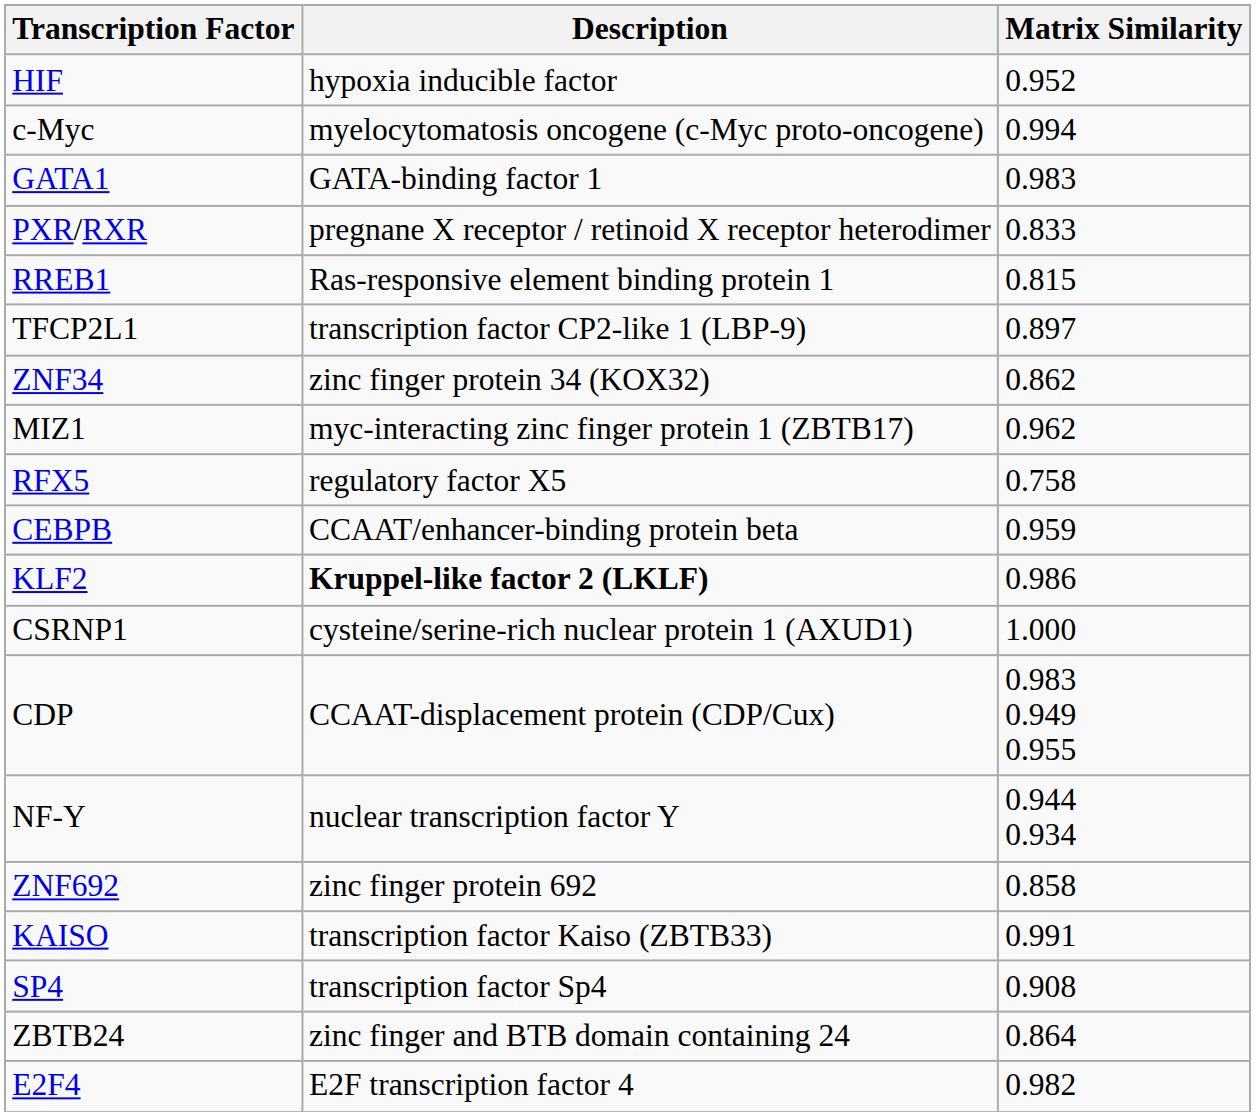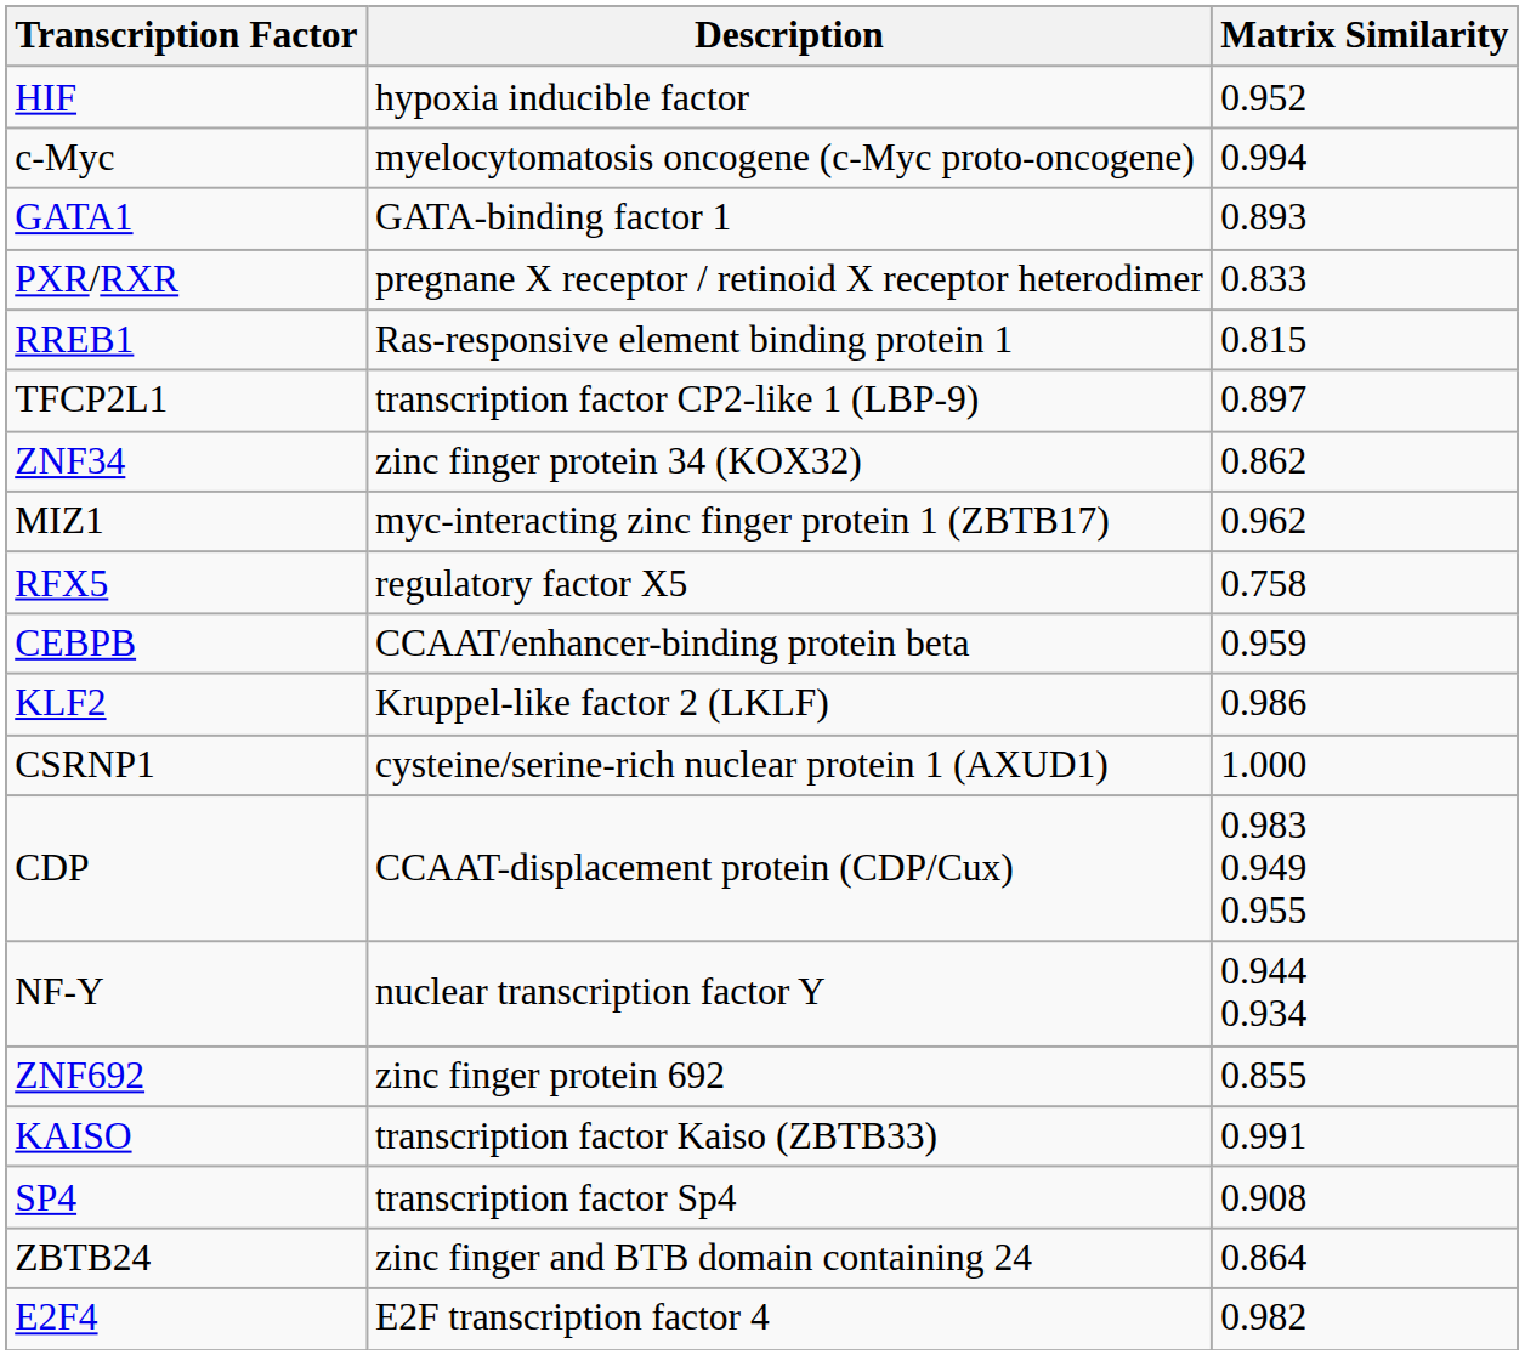GATA1 | Matrix Similarity: 0.983 -> 0.893
KLF2 | Description: bold -> normal
ZNF692 | Matrix Similarity: 0.858 -> 0.855
